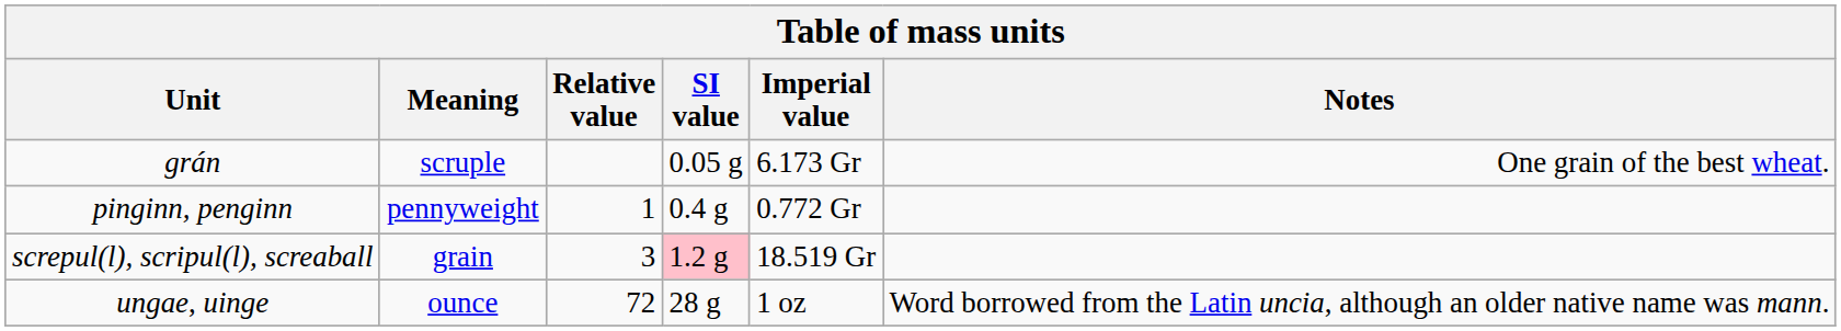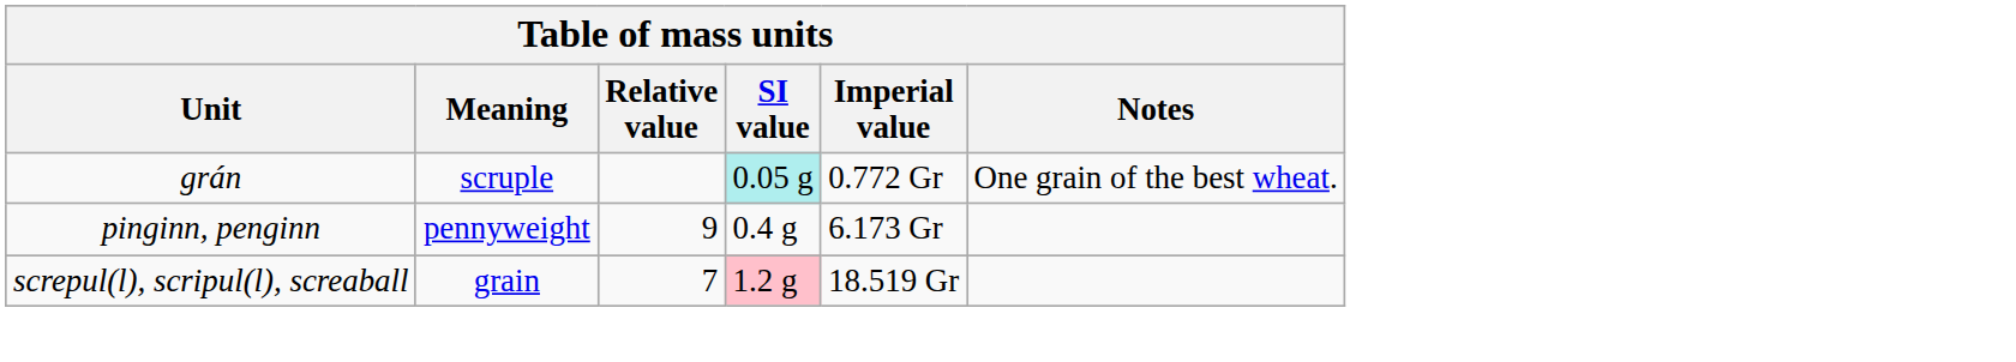grán | SI value: no background -> paleturquoise background
grán | Imperial value: 6.173 Gr -> 0.772 Gr
pinginn, penginn | Relative value: 1 -> 9
pinginn, penginn | Imperial value: 0.772 Gr -> 6.173 Gr
screpul(l), scripul(l), screaball | Relative value: 3 -> 7
- row: ungae, uinge | ounce | 72 | 28 g | 1 oz | Word borrowed from the Latin uncia, although an older native name was mann.
